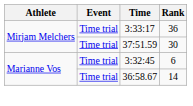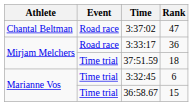+ row: Chantal Beltman | Road race | 3:37:02 | 47
3:33:17 | Event: Time trial -> Road race
37:51.59 | Rank: 30 -> 18
36:58.67 | Rank: 14 -> 15
